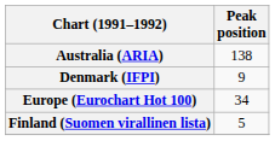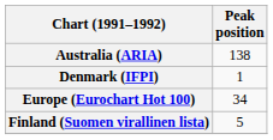Denmark (IFPI) | Peak position: 9 -> 1
